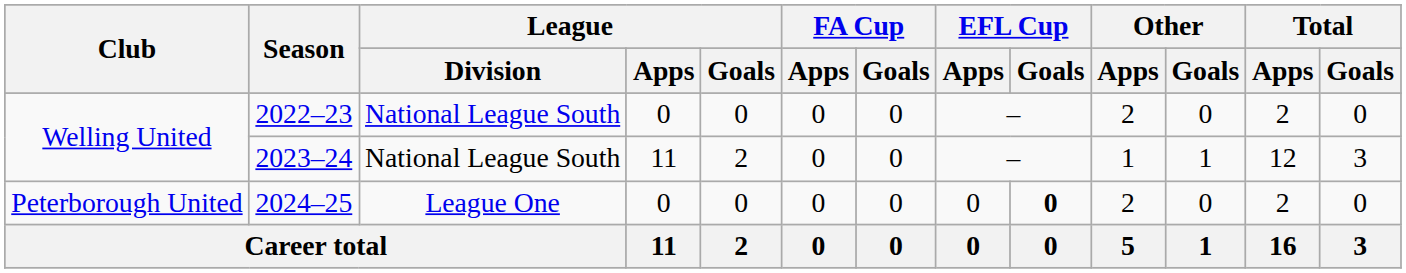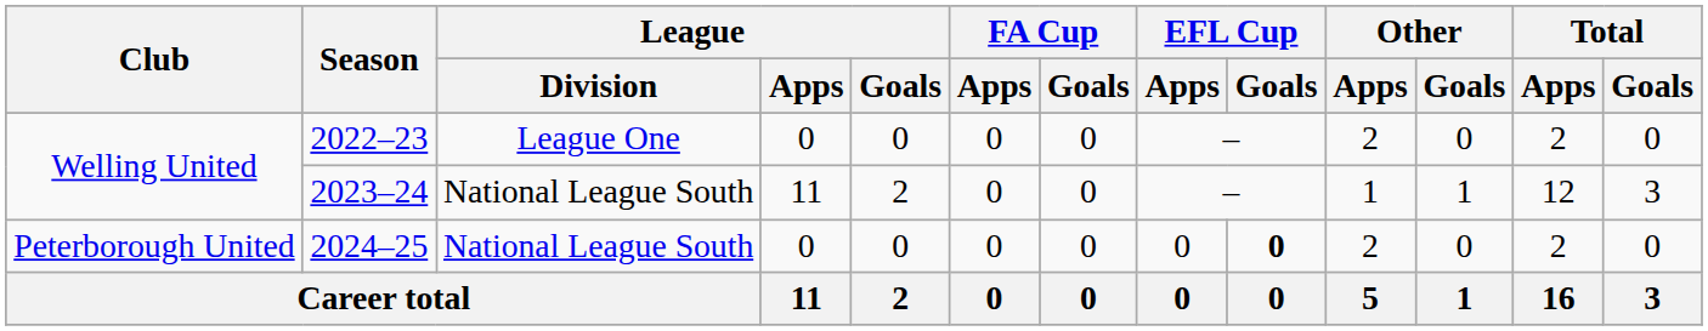2022–23 | League / Division: National League South -> League One
2024–25 | League / Division: League One -> National League South
